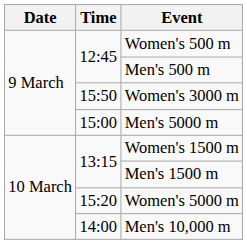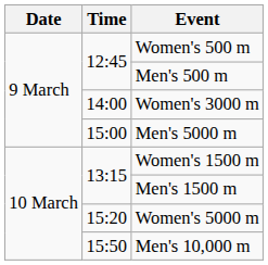Women's 3000 m | Time: 15:50 -> 14:00
Men's 10,000 m | Time: 14:00 -> 15:50
